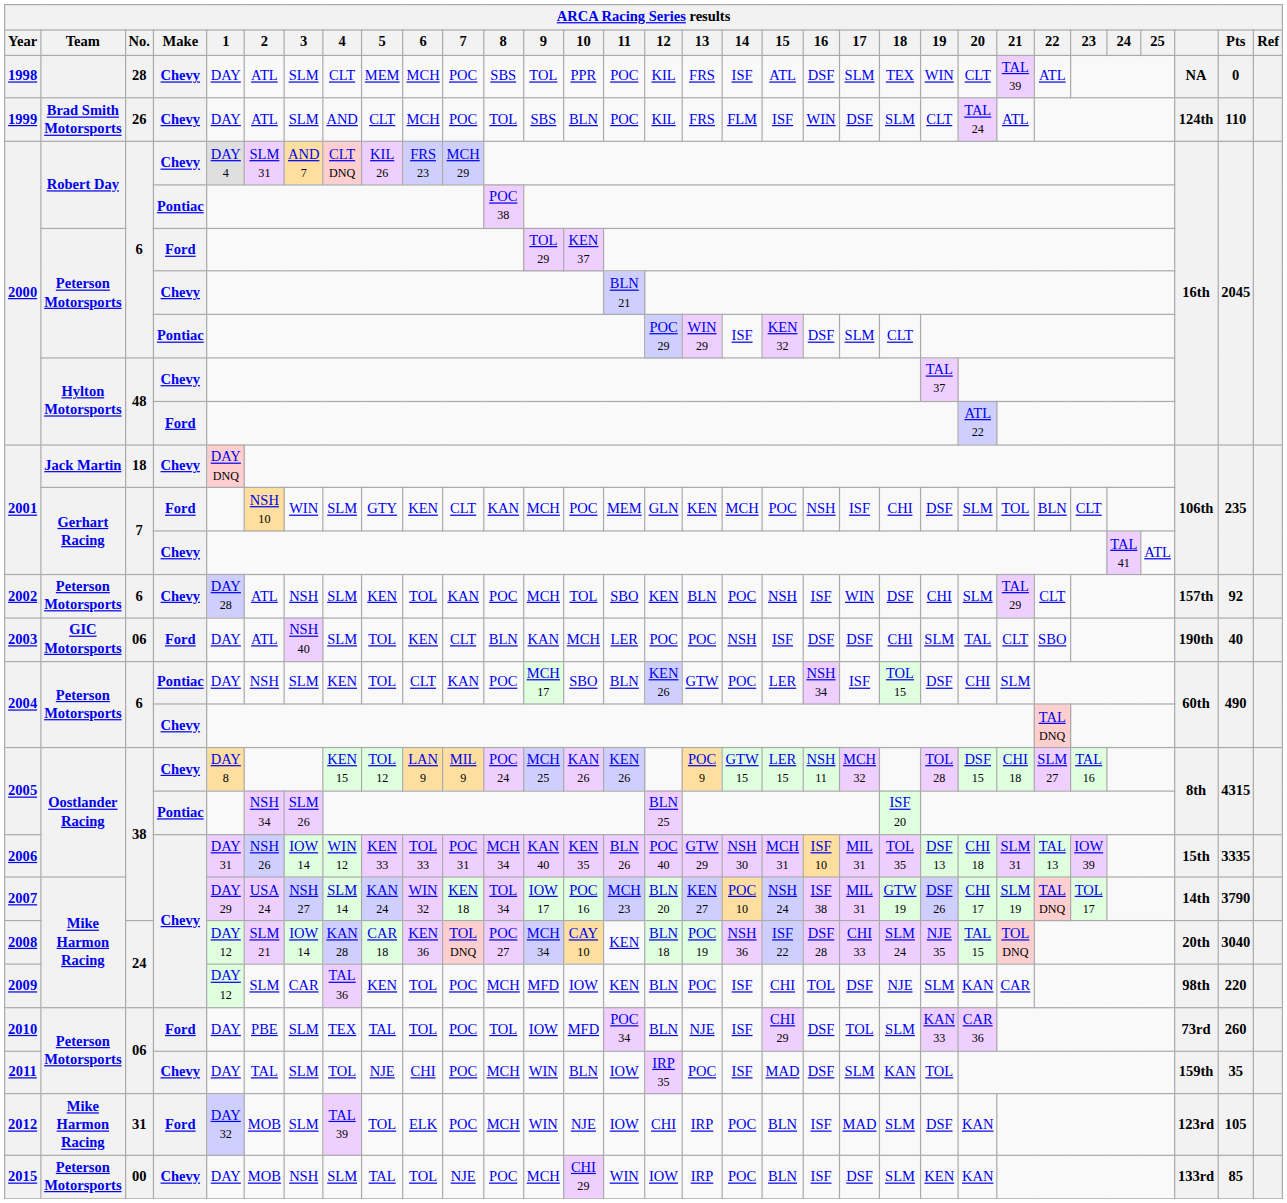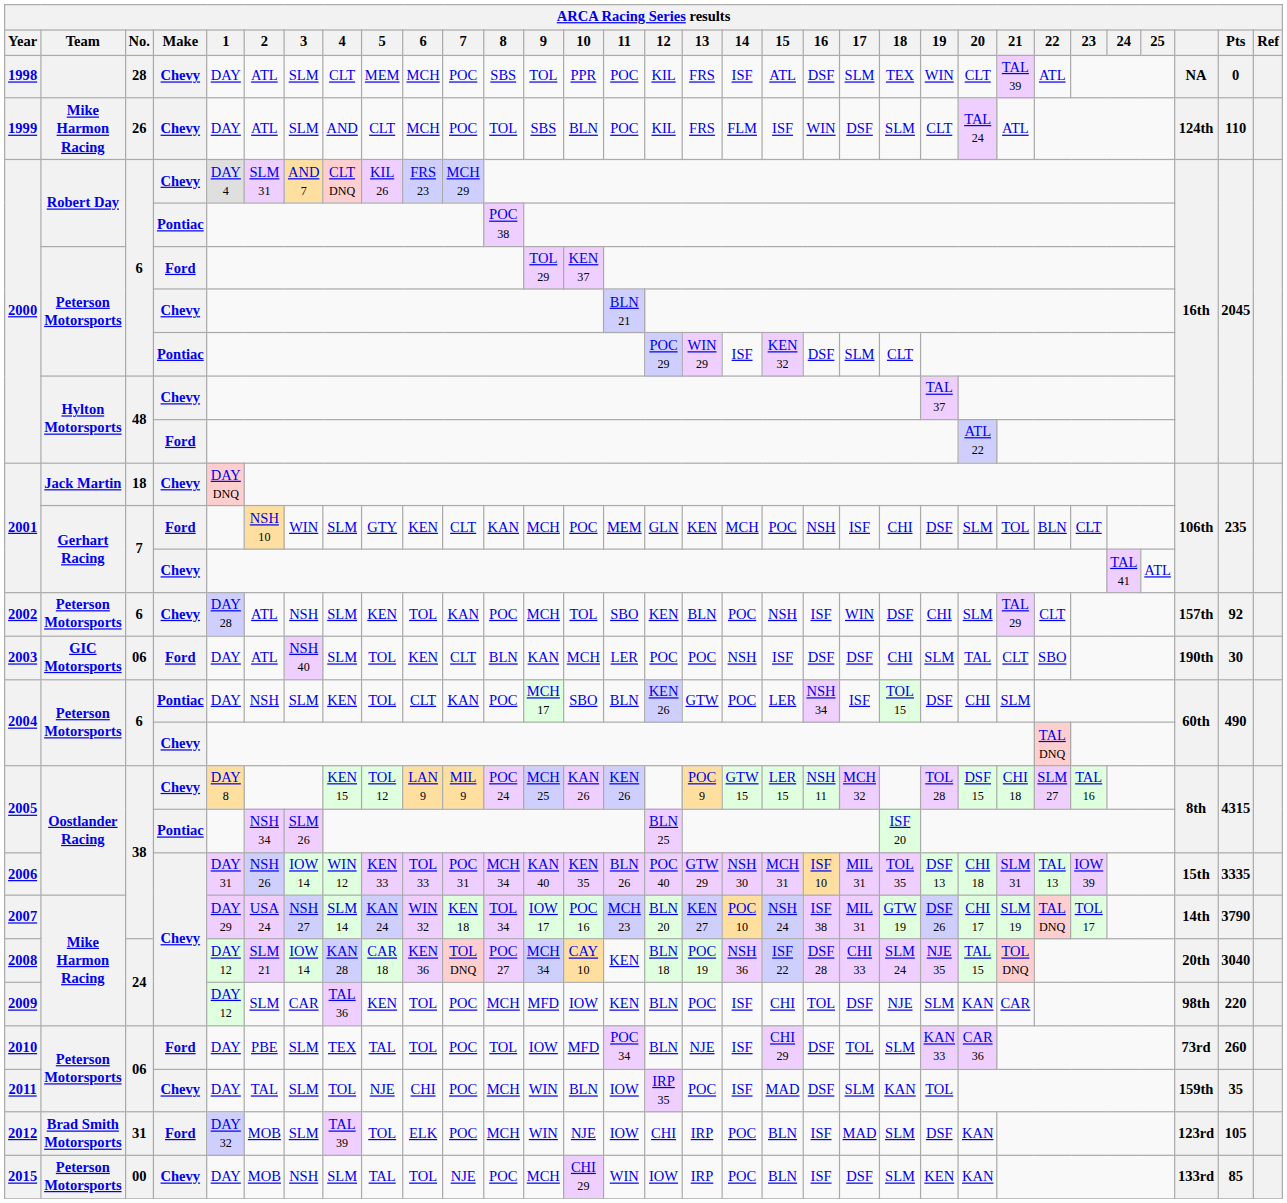1999 | Team: Brad Smith Motorsports -> Mike Harmon Racing
2003 | Pts: 40 -> 30
2012 | Team: Mike Harmon Racing -> Brad Smith Motorsports
